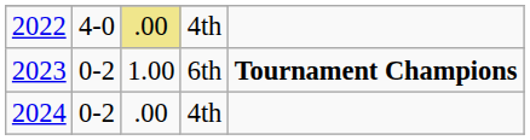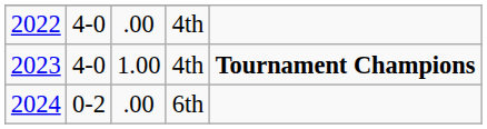2022 | column 3: khaki background -> no background
2023 | column 2: 0-2 -> 4-0
2023 | column 4: 6th -> 4th
2024 | column 4: 4th -> 6th
